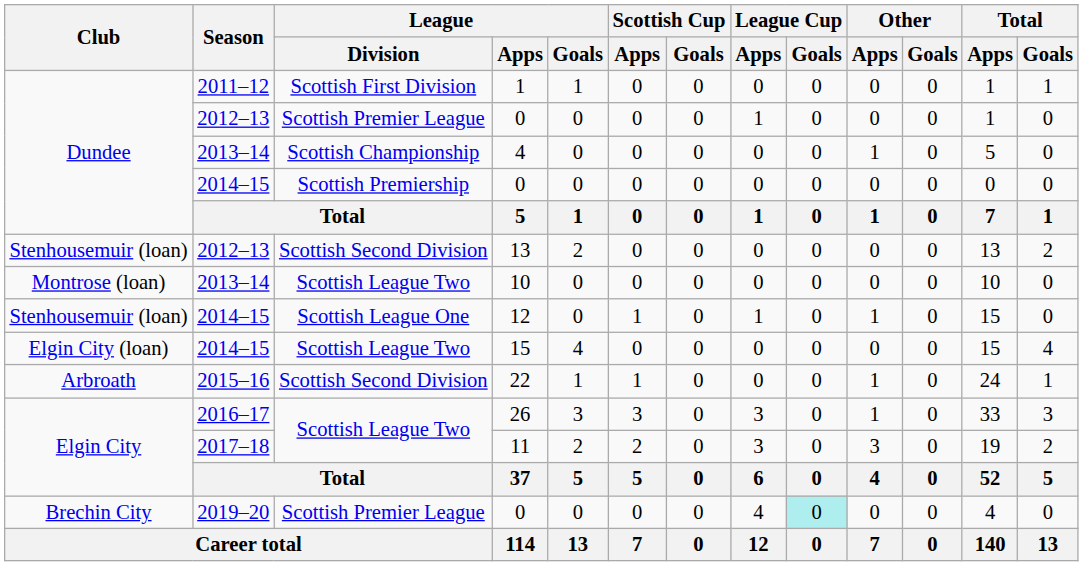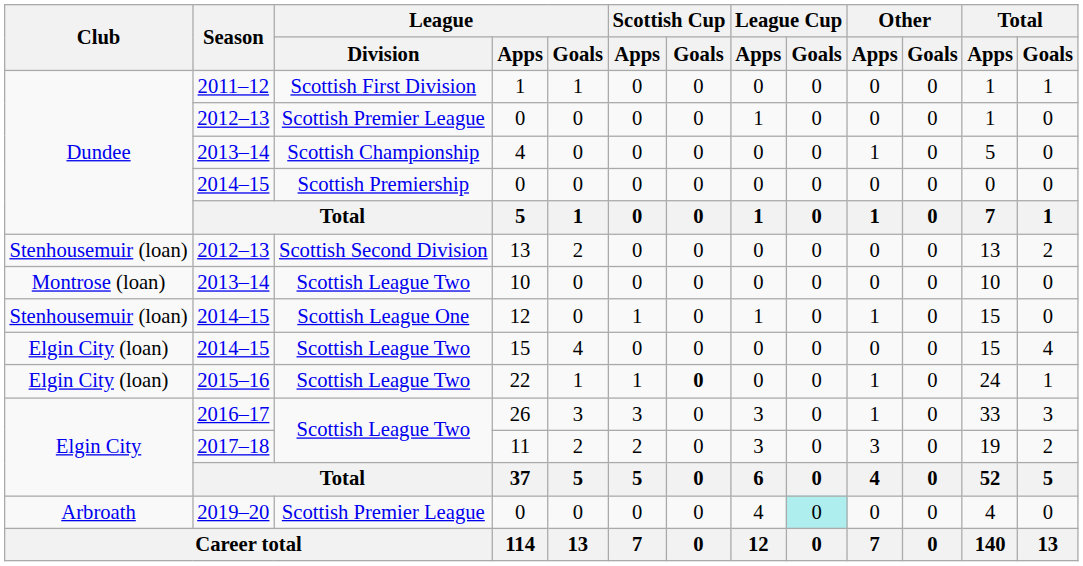22 | Club: Arbroath -> Elgin City (loan)
22 | League / Division: Scottish Second Division -> Scottish League Two
22 | Scottish Cup / Goals: normal -> bold
2019–20 / 0 | Club: Brechin City -> Arbroath
